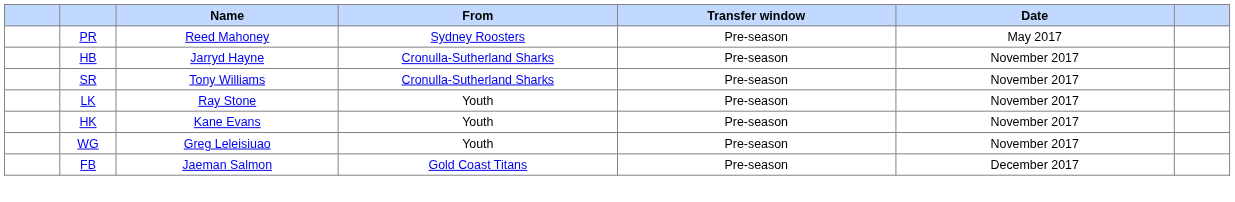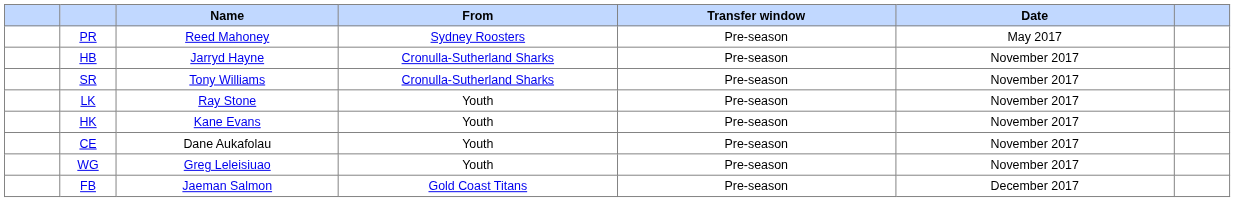+ row: CE | Dane Aukafolau | Youth | Pre-season | November 2017
